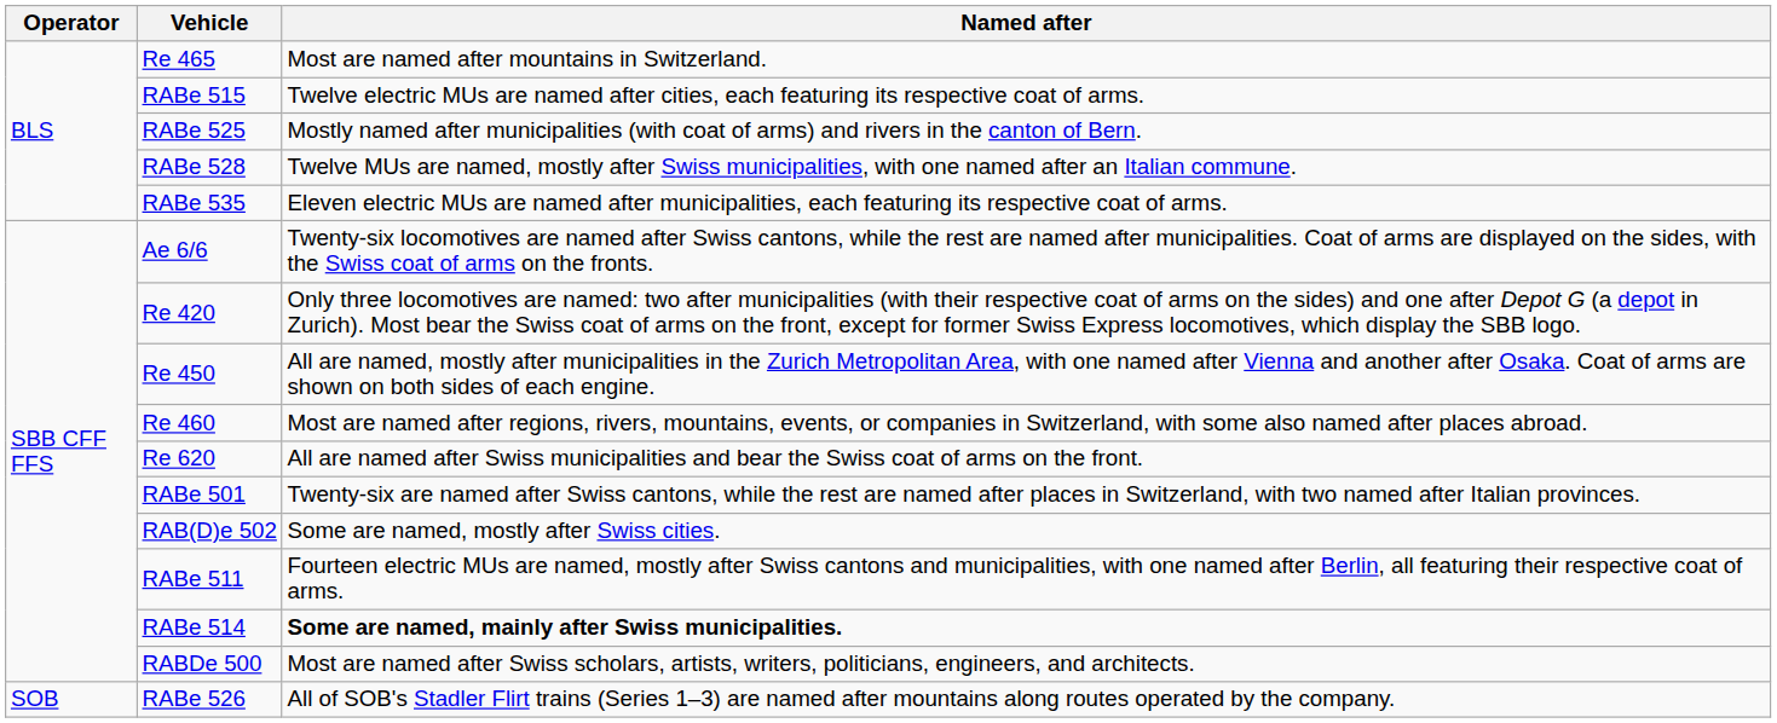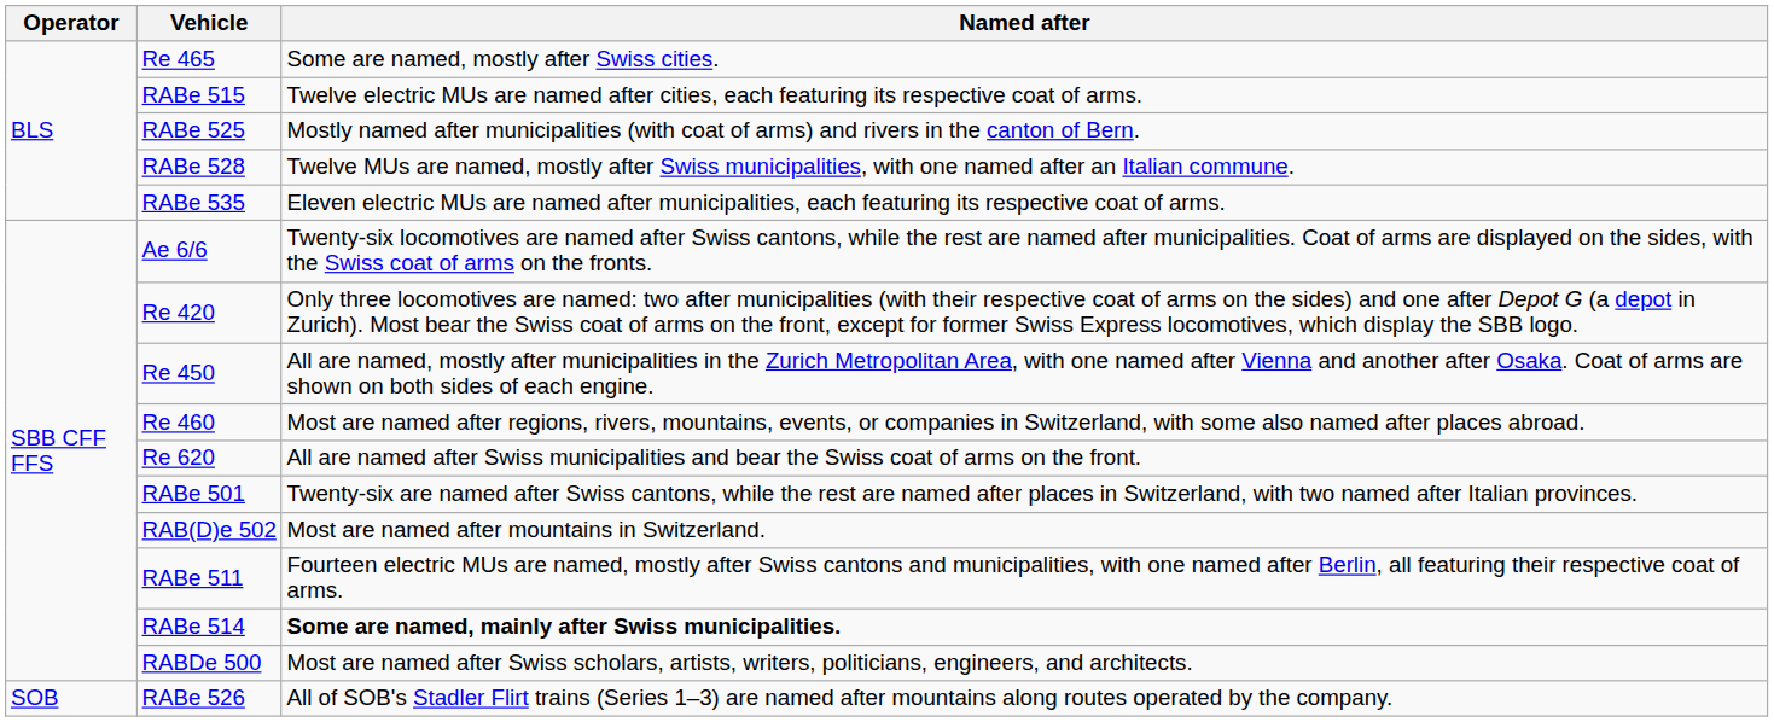Re 465 | Named after: Most are named after mountains in Switzerland. -> Some are named, mostly after Swiss cities.
RAB(D)e 502 | Named after: Some are named, mostly after Swiss cities. -> Most are named after mountains in Switzerland.
